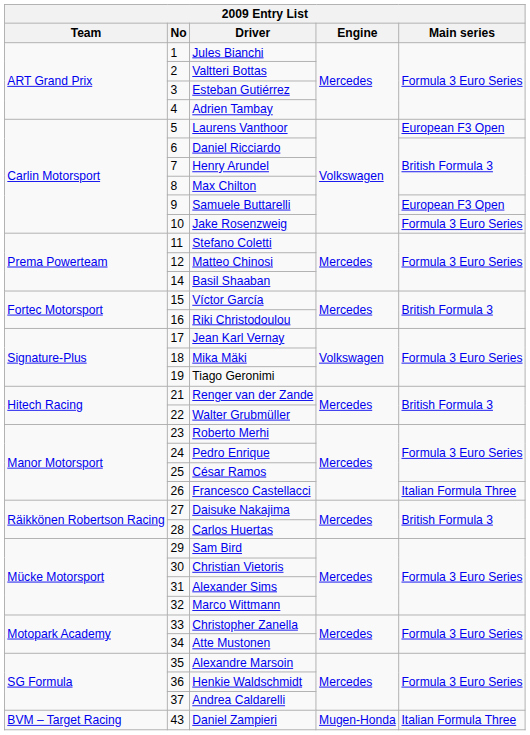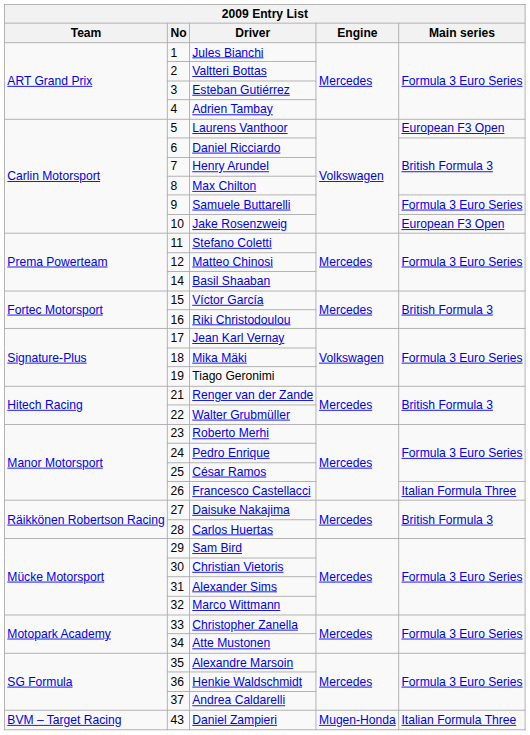Samuele Buttarelli | Main series: European F3 Open -> Formula 3 Euro Series
Jake Rosenzweig | Main series: Formula 3 Euro Series -> European F3 Open
